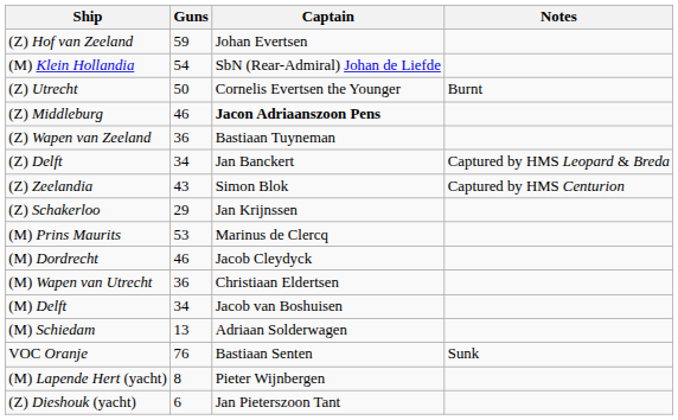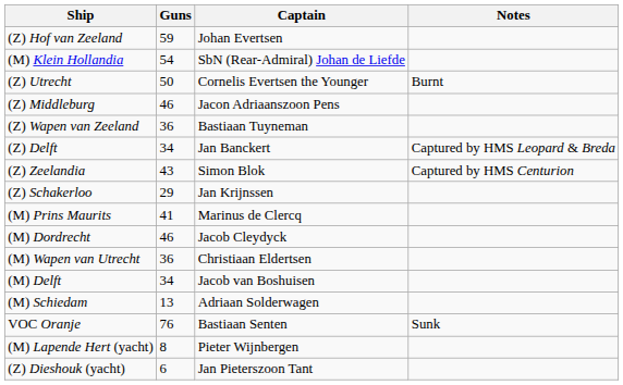(Z) Middleburg | Captain: bold -> normal
(M) Prins Maurits | Guns: 53 -> 41
